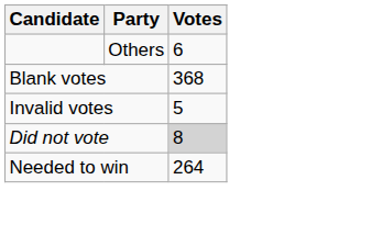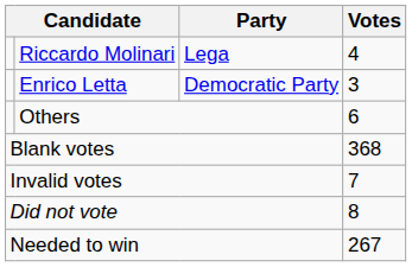+ row: Riccardo Molinari | Lega | 4
+ row: Enrico Letta | Democratic Party | 3
Invalid votes | Votes: 5 -> 7
Did not vote | Votes: lightgrey background -> no background
Needed to win | Votes: 264 -> 267
